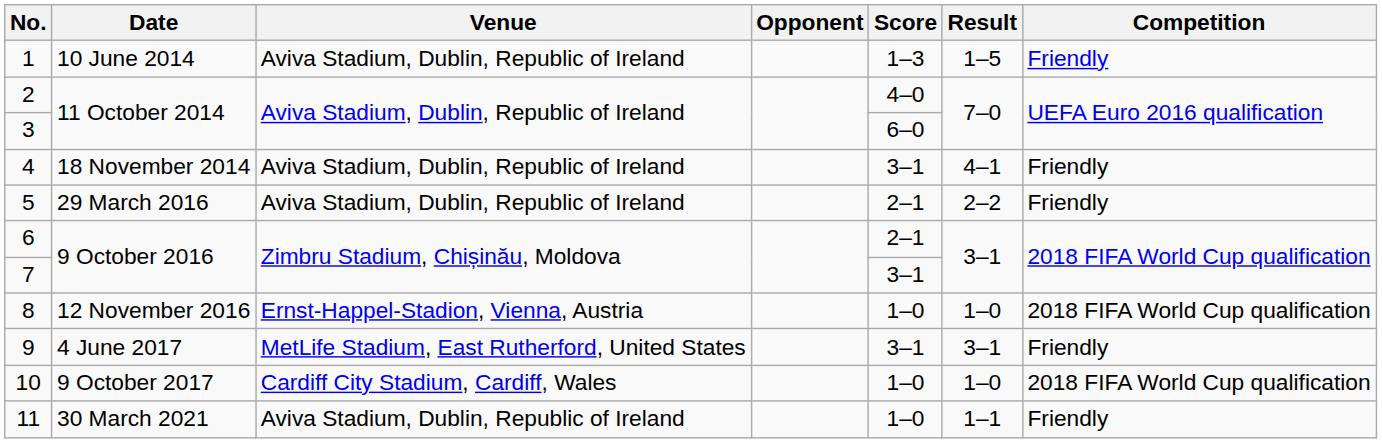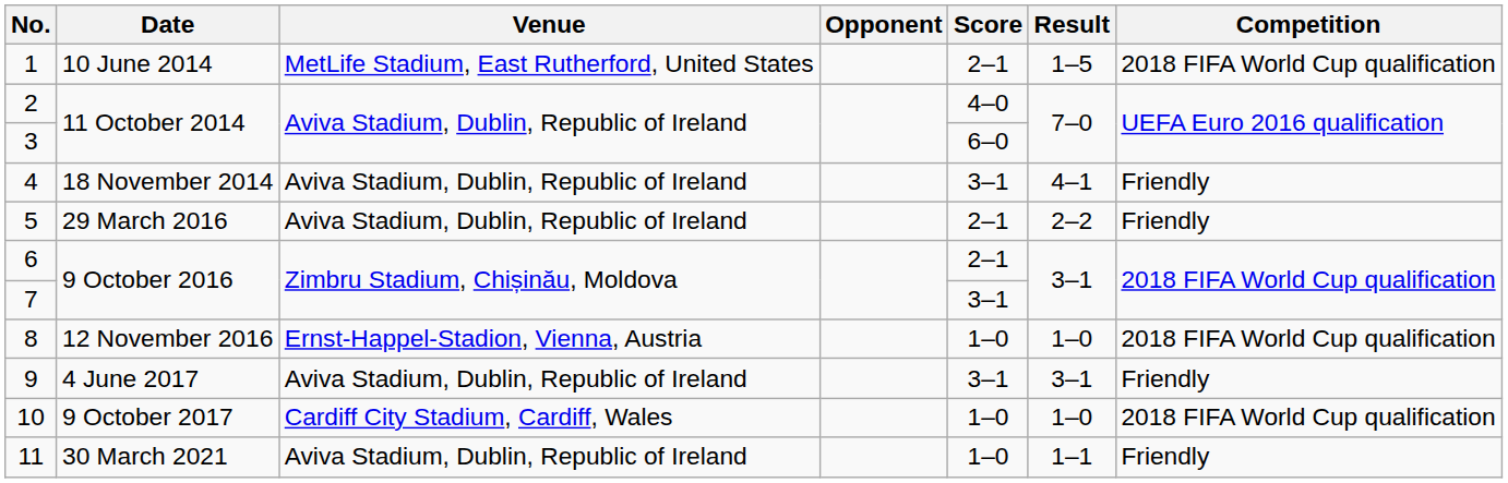1 | Venue: Aviva Stadium, Dublin, Republic of Ireland -> MetLife Stadium, East Rutherford, United States
1 | Score: 1–3 -> 2–1
1 | Competition: Friendly -> 2018 FIFA World Cup qualification
9 | Venue: MetLife Stadium, East Rutherford, United States -> Aviva Stadium, Dublin, Republic of Ireland
